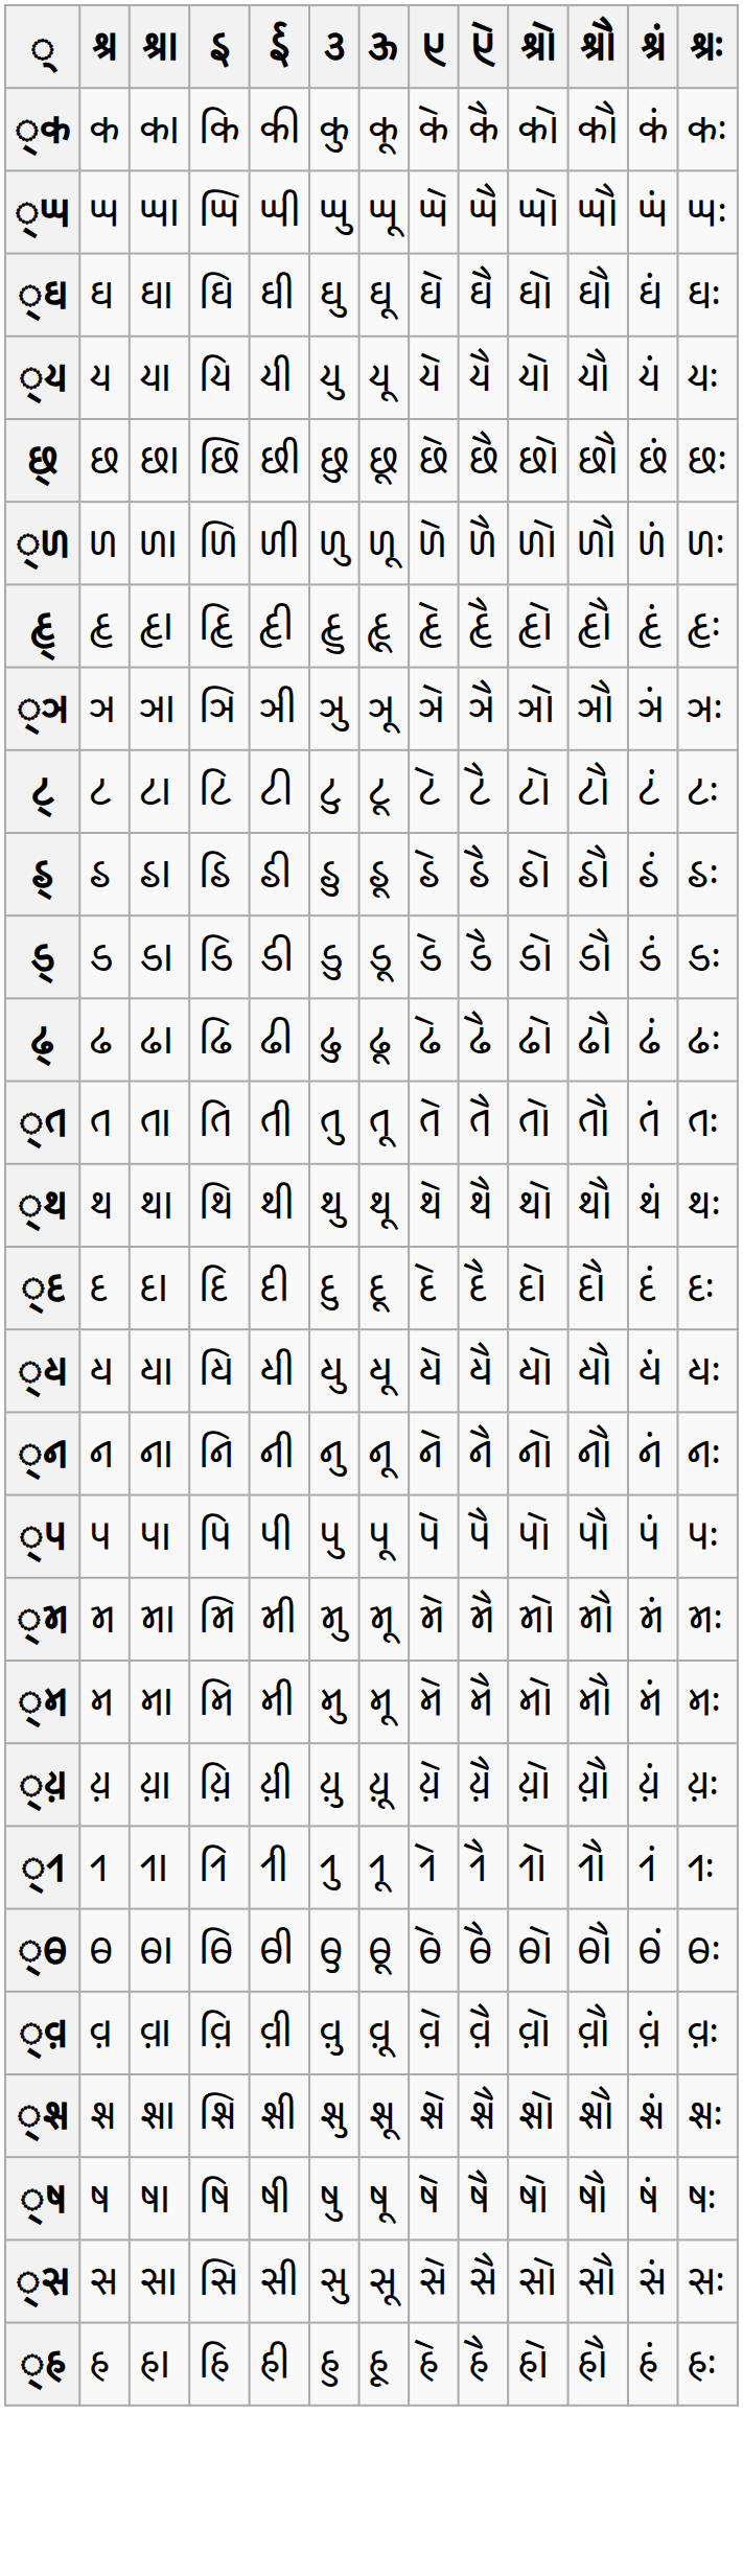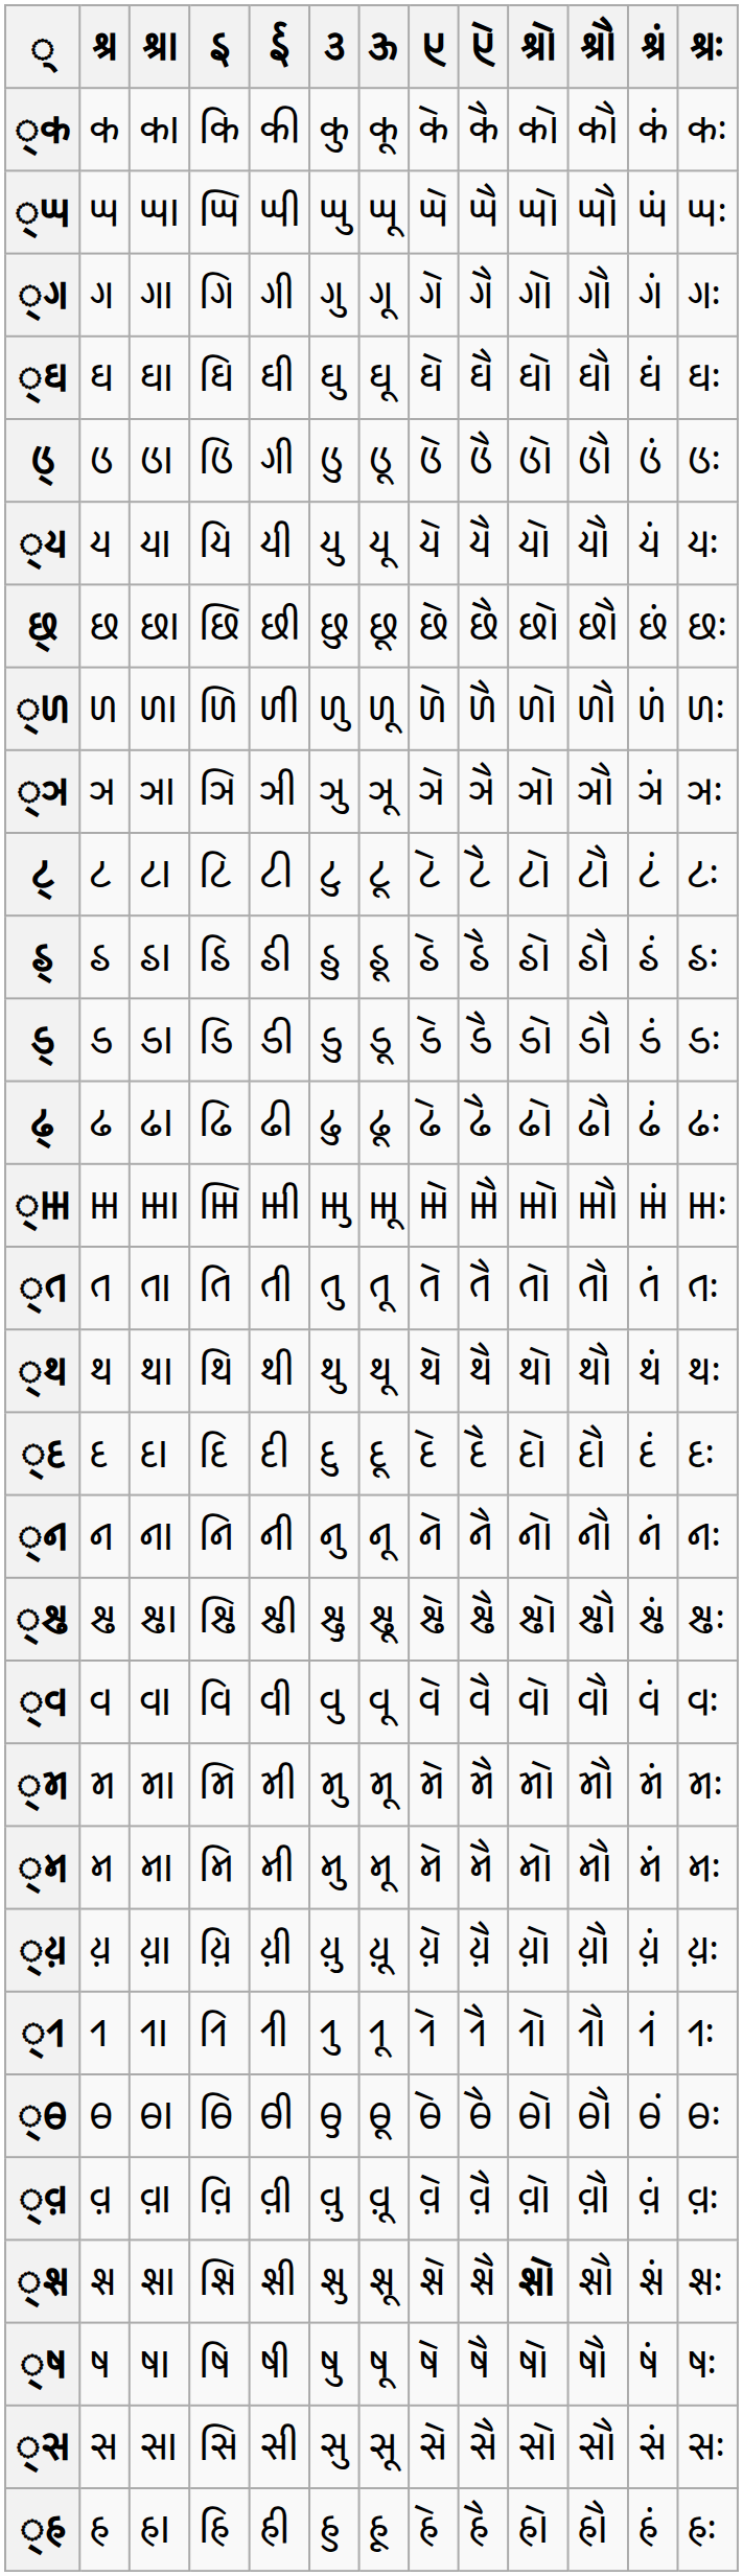+ row: 𑂹𑂏 | 𑂏 | 𑂏𑂰 | 𑂏𑂱 | 𑂏𑂲 | 𑂏𑂳 | 𑂏𑂴 | 𑂏𑂵 | 𑂏𑂶 | 𑂏𑂷 | 𑂏𑂸 | 𑂏𑂁 | 𑂏𑂂
+ row: 𑂑𑂹 | 𑂑 | 𑂑𑂰 | 𑂑𑂱 | 𑂑𑂲 | 𑂑𑂳 | 𑂑𑂴 | 𑂑𑂵 | 𑂑𑂶 | 𑂑𑂷 | 𑂑𑂸 | 𑂑𑂁 | 𑂑𑂂
- row: 𑂕𑂹 | 𑂕 | 𑂕𑂰 | 𑂕𑂱 | 𑂕𑂲 | 𑂕𑂳 | 𑂕𑂴 | 𑂕𑂵 | 𑂕𑂶 | 𑂕𑂷 | 𑂕𑂸 | 𑂕𑂁 | 𑂕𑂂
+ row: 𑂹𑂝 | 𑂝 | 𑂝𑂰 | 𑂝𑂱 | 𑂝𑂲 | 𑂝𑂳 | 𑂝𑂴 | 𑂝𑂵 | 𑂝𑂶 | 𑂝𑂷 | 𑂝𑂸 | 𑂝𑂁 | 𑂝𑂂
- row: 𑂹𑂡 | 𑂡 | 𑂡𑂰 | 𑂡𑂱 | 𑂡𑂲 | 𑂡𑂳 | 𑂡𑂴 | 𑂡𑂵 | 𑂡𑂶 | 𑂡𑂷 | 𑂡𑂸 | 𑂡𑂁 | 𑂡𑂂
- row: 𑂹𑂣 | 𑂣 | 𑂣𑂰 | 𑂣𑂱 | 𑂣𑂲 | 𑂣𑂳 | 𑂣𑂴 | 𑂣𑂵 | 𑂣𑂶 | 𑂣𑂷 | 𑂣𑂸 | 𑂣𑂁 | 𑂣𑂂
+ row: 𑂹𑂤 | 𑂤 | 𑂤𑂰 | 𑂤𑂱 | 𑂤𑂲 | 𑂤𑂳 | 𑂤𑂴 | 𑂤𑂵 | 𑂤𑂶 | 𑂤𑂷 | 𑂤𑂸 | 𑂤𑂁 | 𑂤𑂂
+ row: 𑂹𑂥 | 𑂥 | 𑂥𑂰 | 𑂥𑂱 | 𑂥𑂲 | 𑂥𑂳 | 𑂥𑂴 | 𑂥𑂵 | 𑂥𑂶 | 𑂥𑂷 | 𑂥𑂸 | 𑂥𑂁 | 𑂥𑂂
𑂹𑂬 | 𑂋: normal -> bold
